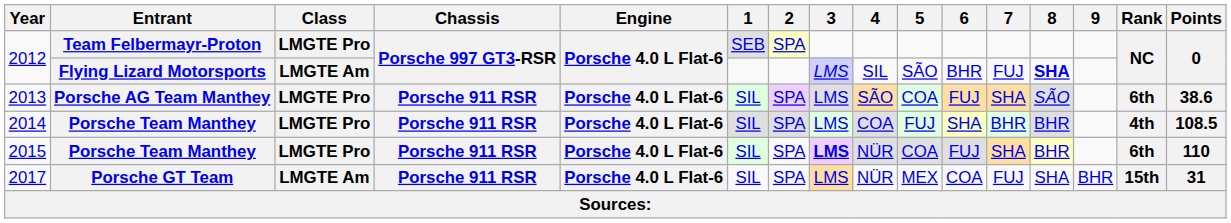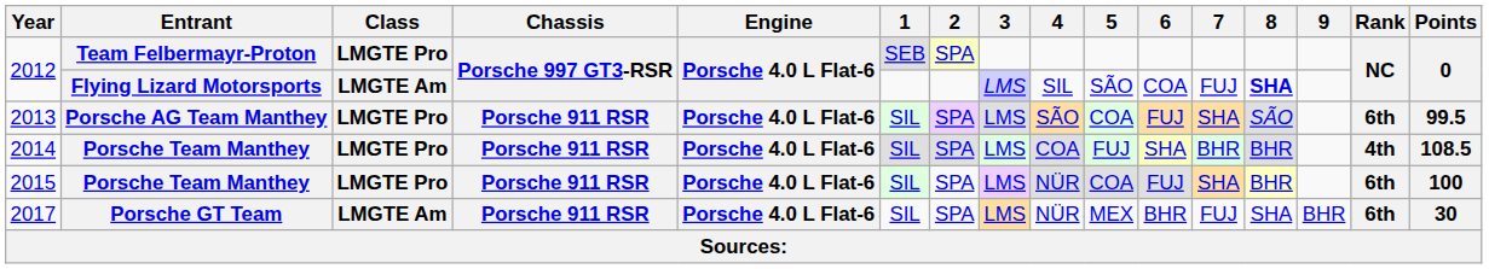2012 / Flying Lizard Motorsports | 6: BHR -> COA
2013 | Points: 38.6 -> 99.5
2015 | 3: bold -> normal
2015 | Points: 110 -> 100
2017 | 6: COA -> BHR
2017 | Rank: 15th -> 6th
2017 | Points: 31 -> 30
